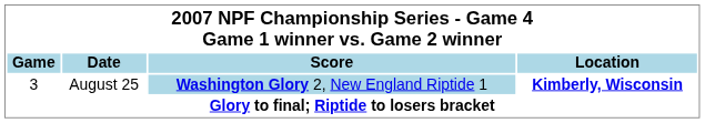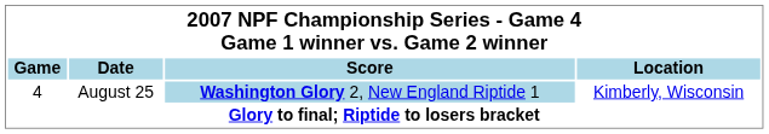August 25 | Game: 3 -> 4
August 25 | Location: bold -> normal
